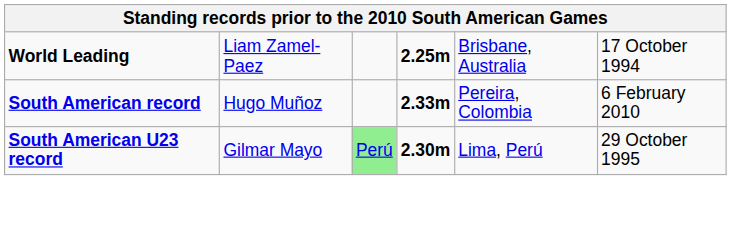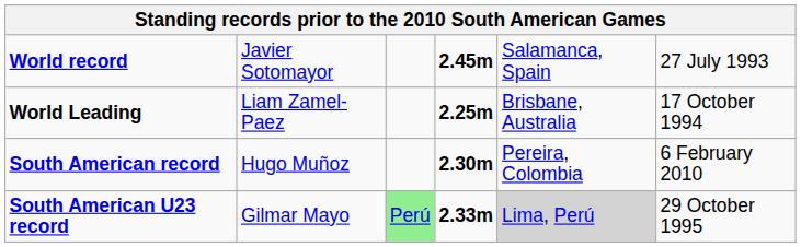+ row: World record | Javier Sotomayor | 2.45m | Salamanca, Spain | 27 July 1993
South American record | column 4: 2.33m -> 2.30m
South American U23 record | column 4: 2.30m -> 2.33m
South American U23 record | column 5: no background -> lightgrey background
